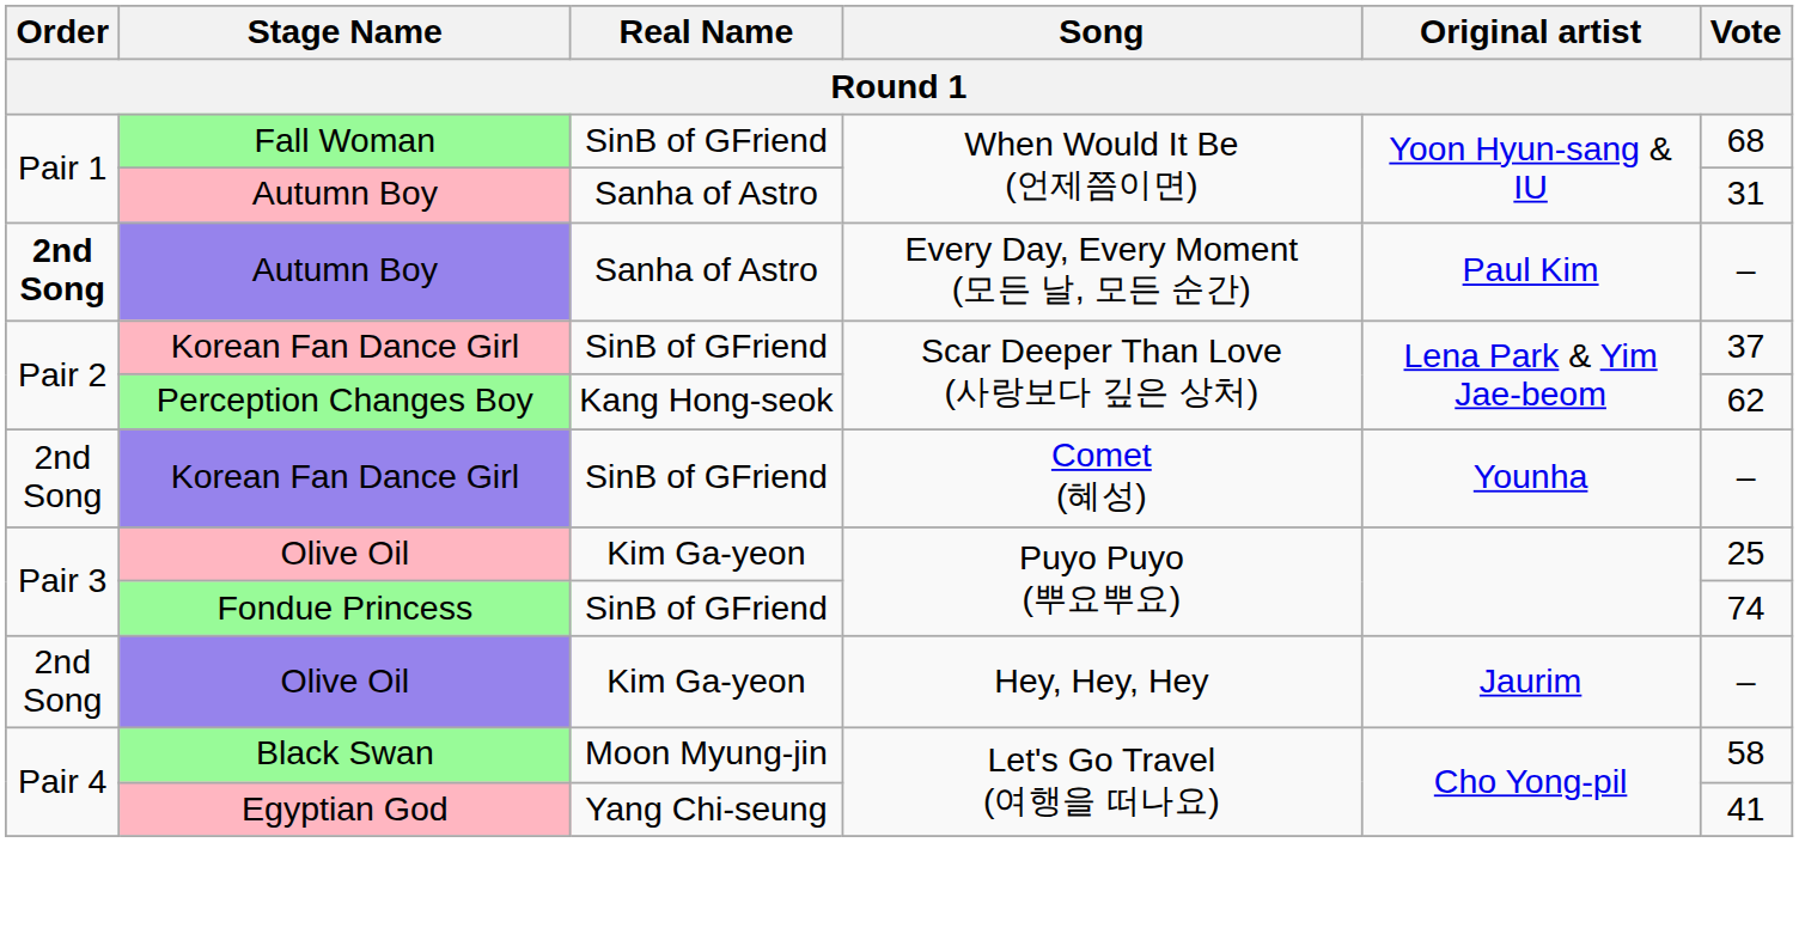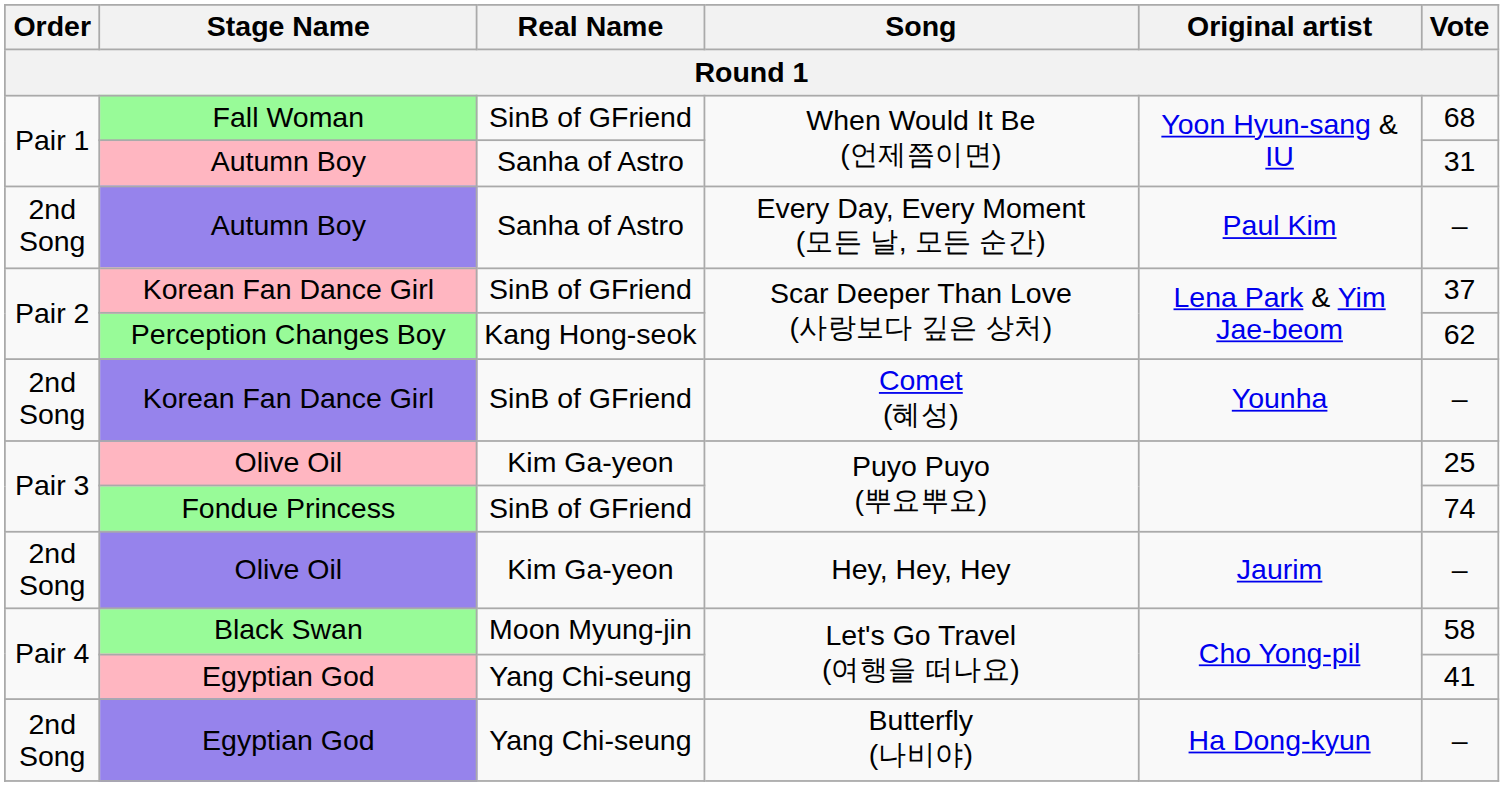Autumn Boy / Every Day, Every Moment (모든 날, 모든 순간) | Order: bold -> normal
+ row: 2nd Song | Egyptian God | Yang Chi-seung | Butterfly (나비야) | Ha Dong-kyun | –
